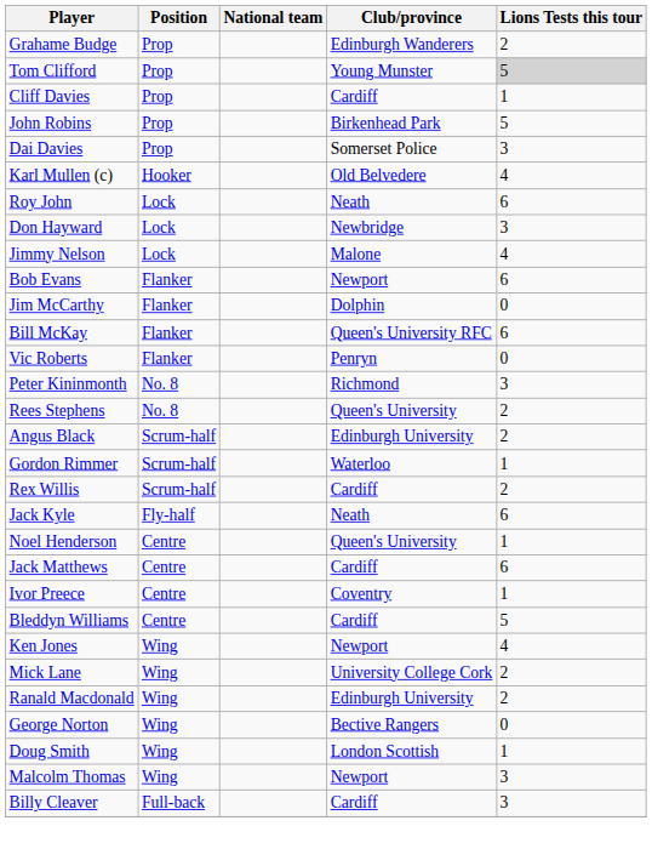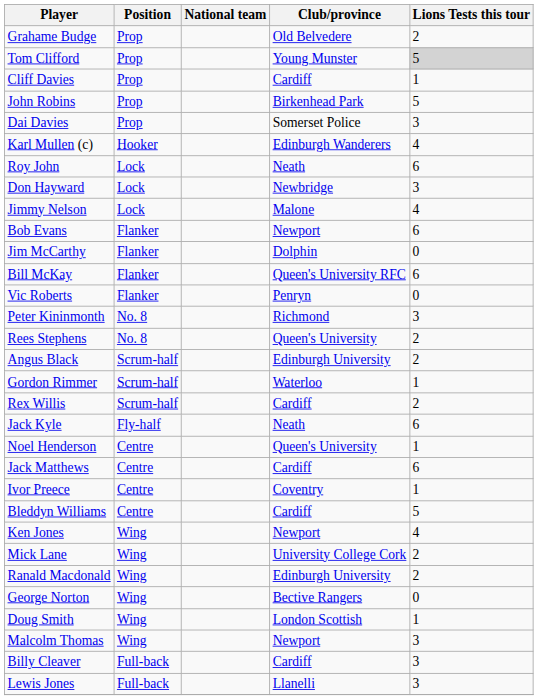Grahame Budge | Club/province: Edinburgh Wanderers -> Old Belvedere
Karl Mullen (c) | Club/province: Old Belvedere -> Edinburgh Wanderers
+ row: Lewis Jones | Full-back | Llanelli | 3
